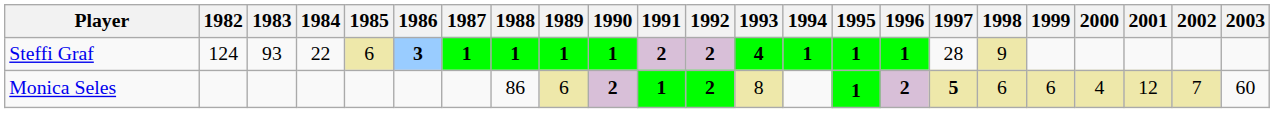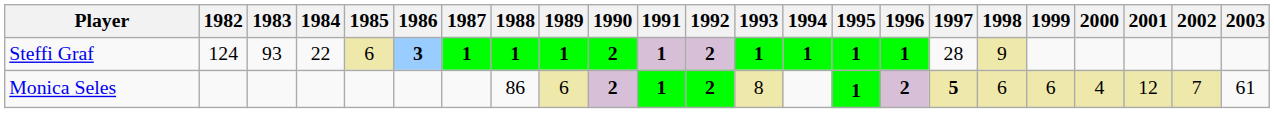Steffi Graf | 1990: 1 -> 2
Steffi Graf | 1991: 2 -> 1
Steffi Graf | 1993: 4 -> 1
Monica Seles | 2003: 60 -> 61
